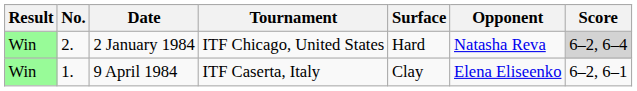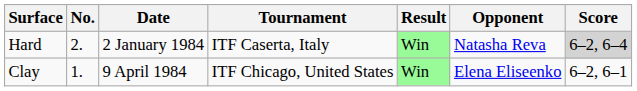columns swapped: Result <-> Surface
2 January 1984 | Tournament: ITF Chicago, United States -> ITF Caserta, Italy
9 April 1984 | Tournament: ITF Caserta, Italy -> ITF Chicago, United States
